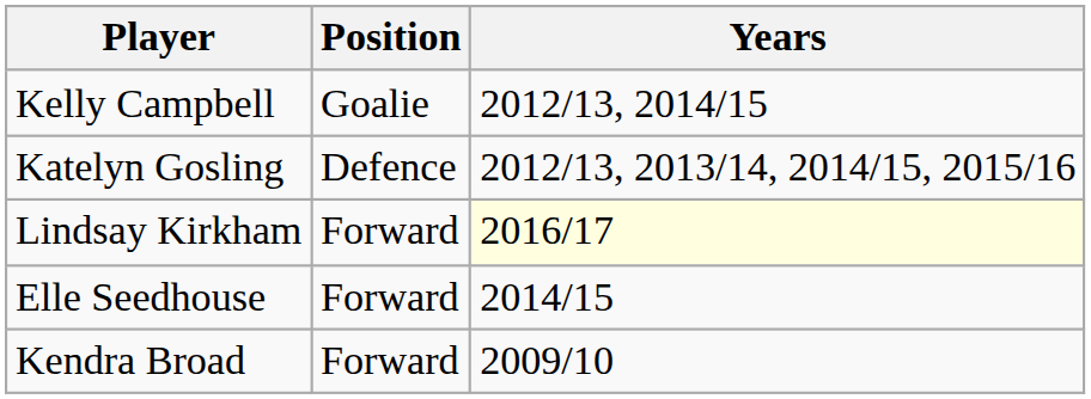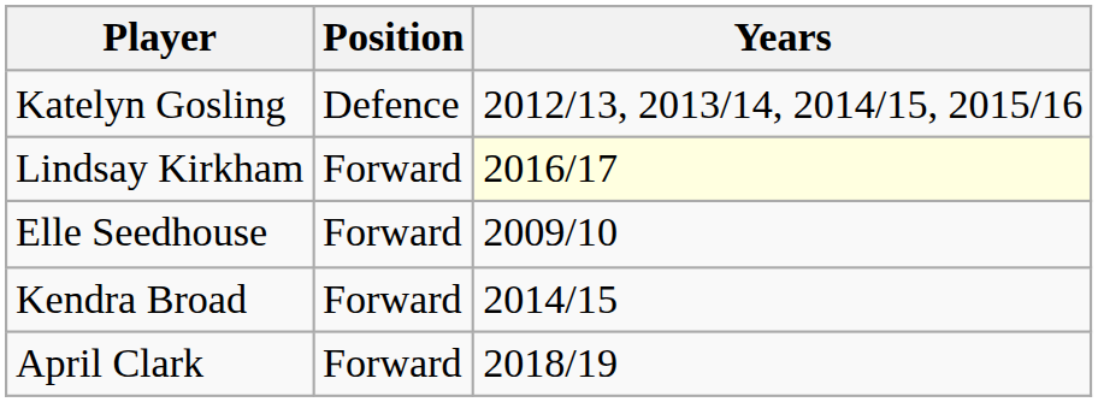- row: Kelly Campbell | Goalie | 2012/13, 2014/15
Elle Seedhouse | Years: 2014/15 -> 2009/10
Kendra Broad | Years: 2009/10 -> 2014/15
+ row: April Clark | Forward | 2018/19
